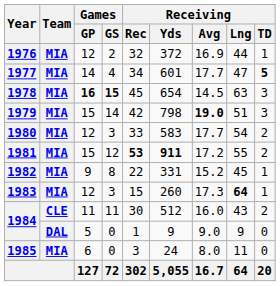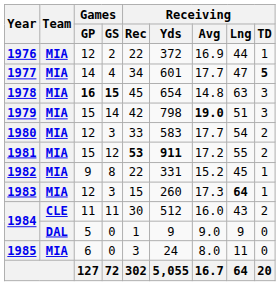1976 | Receiving / Rec: 32 -> 22
1978 | Receiving / Avg: 14.5 -> 14.8
